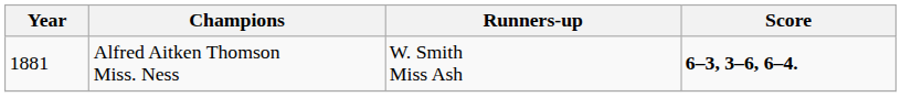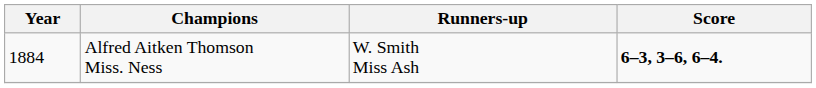Alfred Aitken Thomson Miss. Ness | Year: 1881 -> 1884
